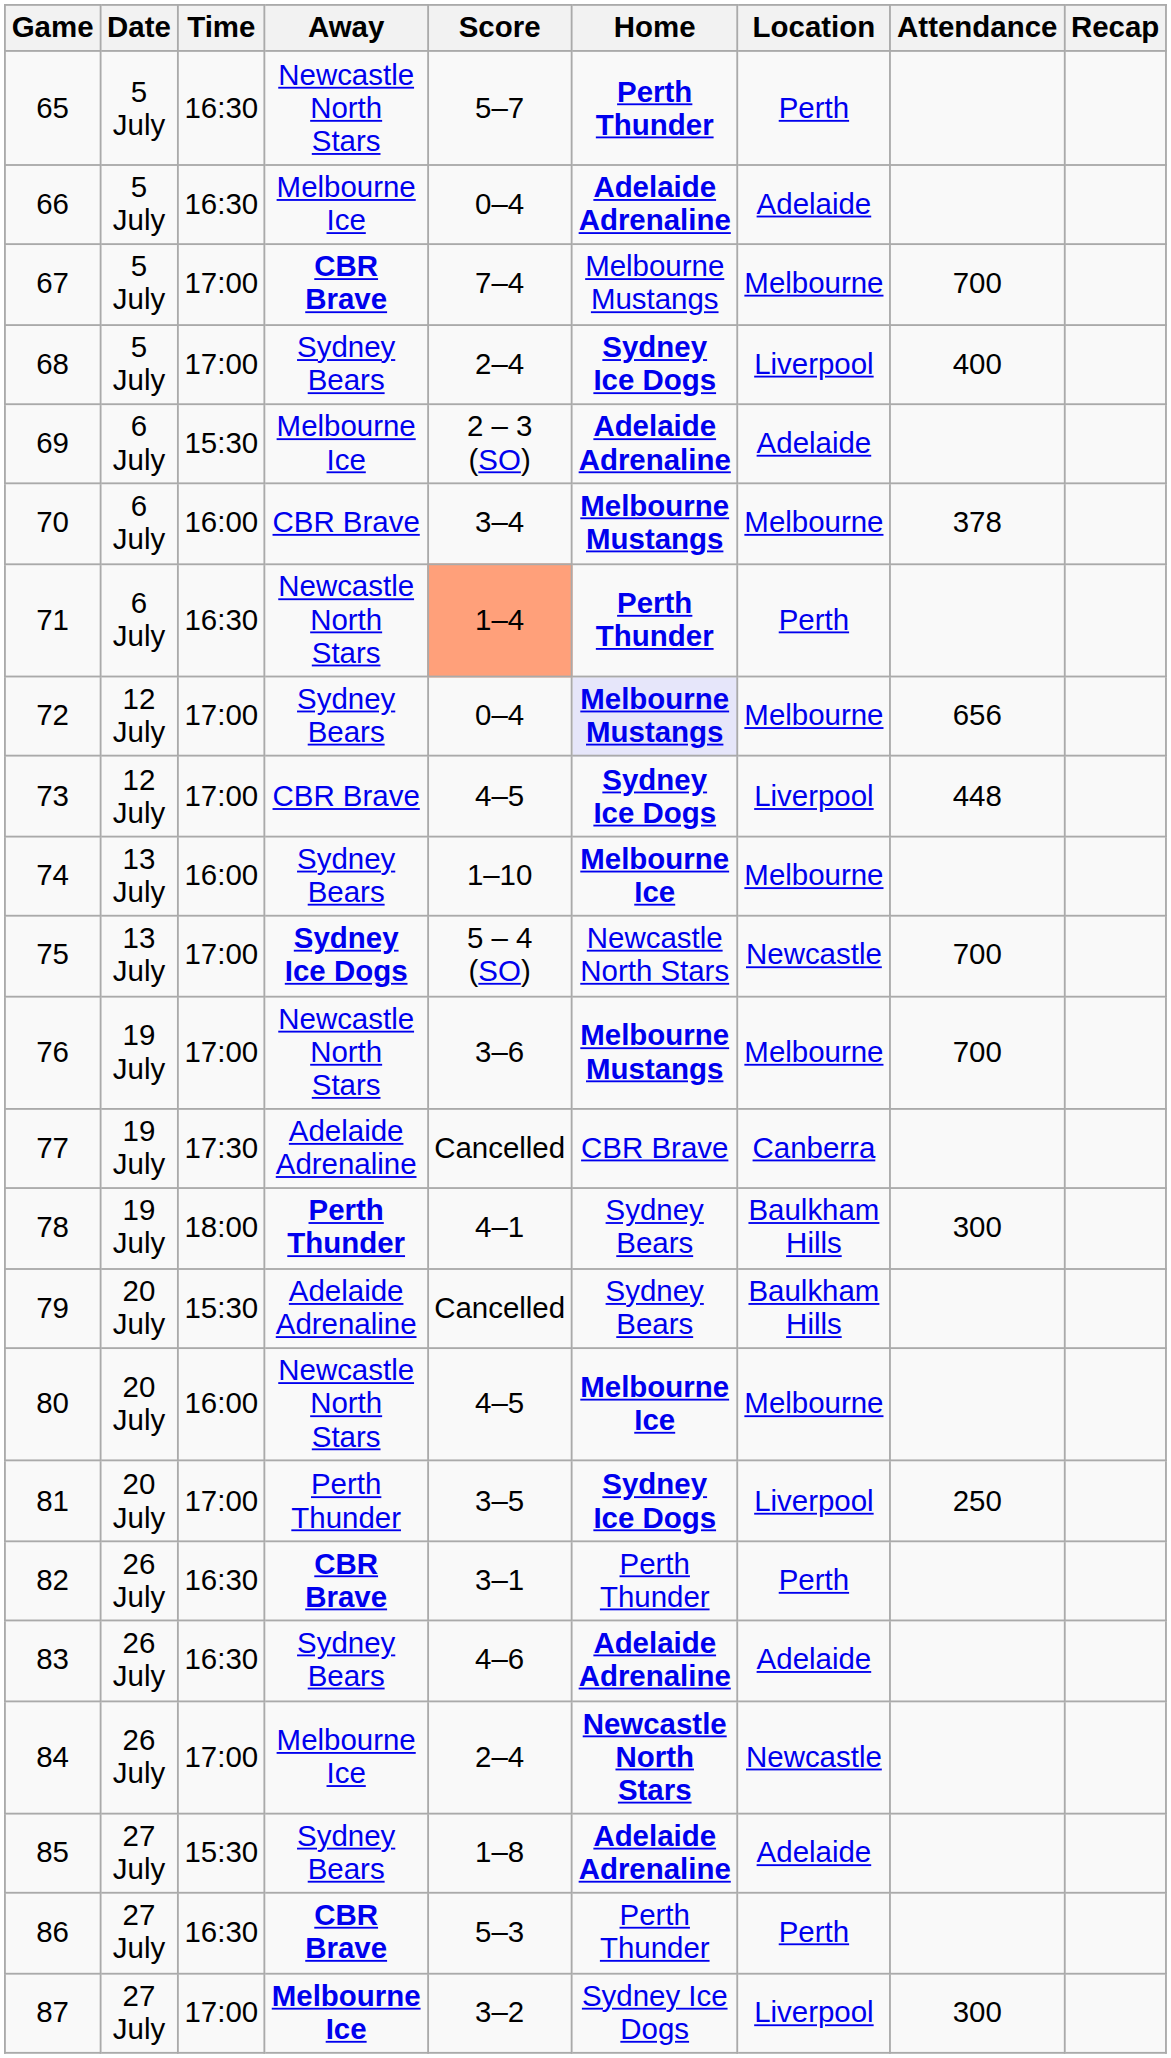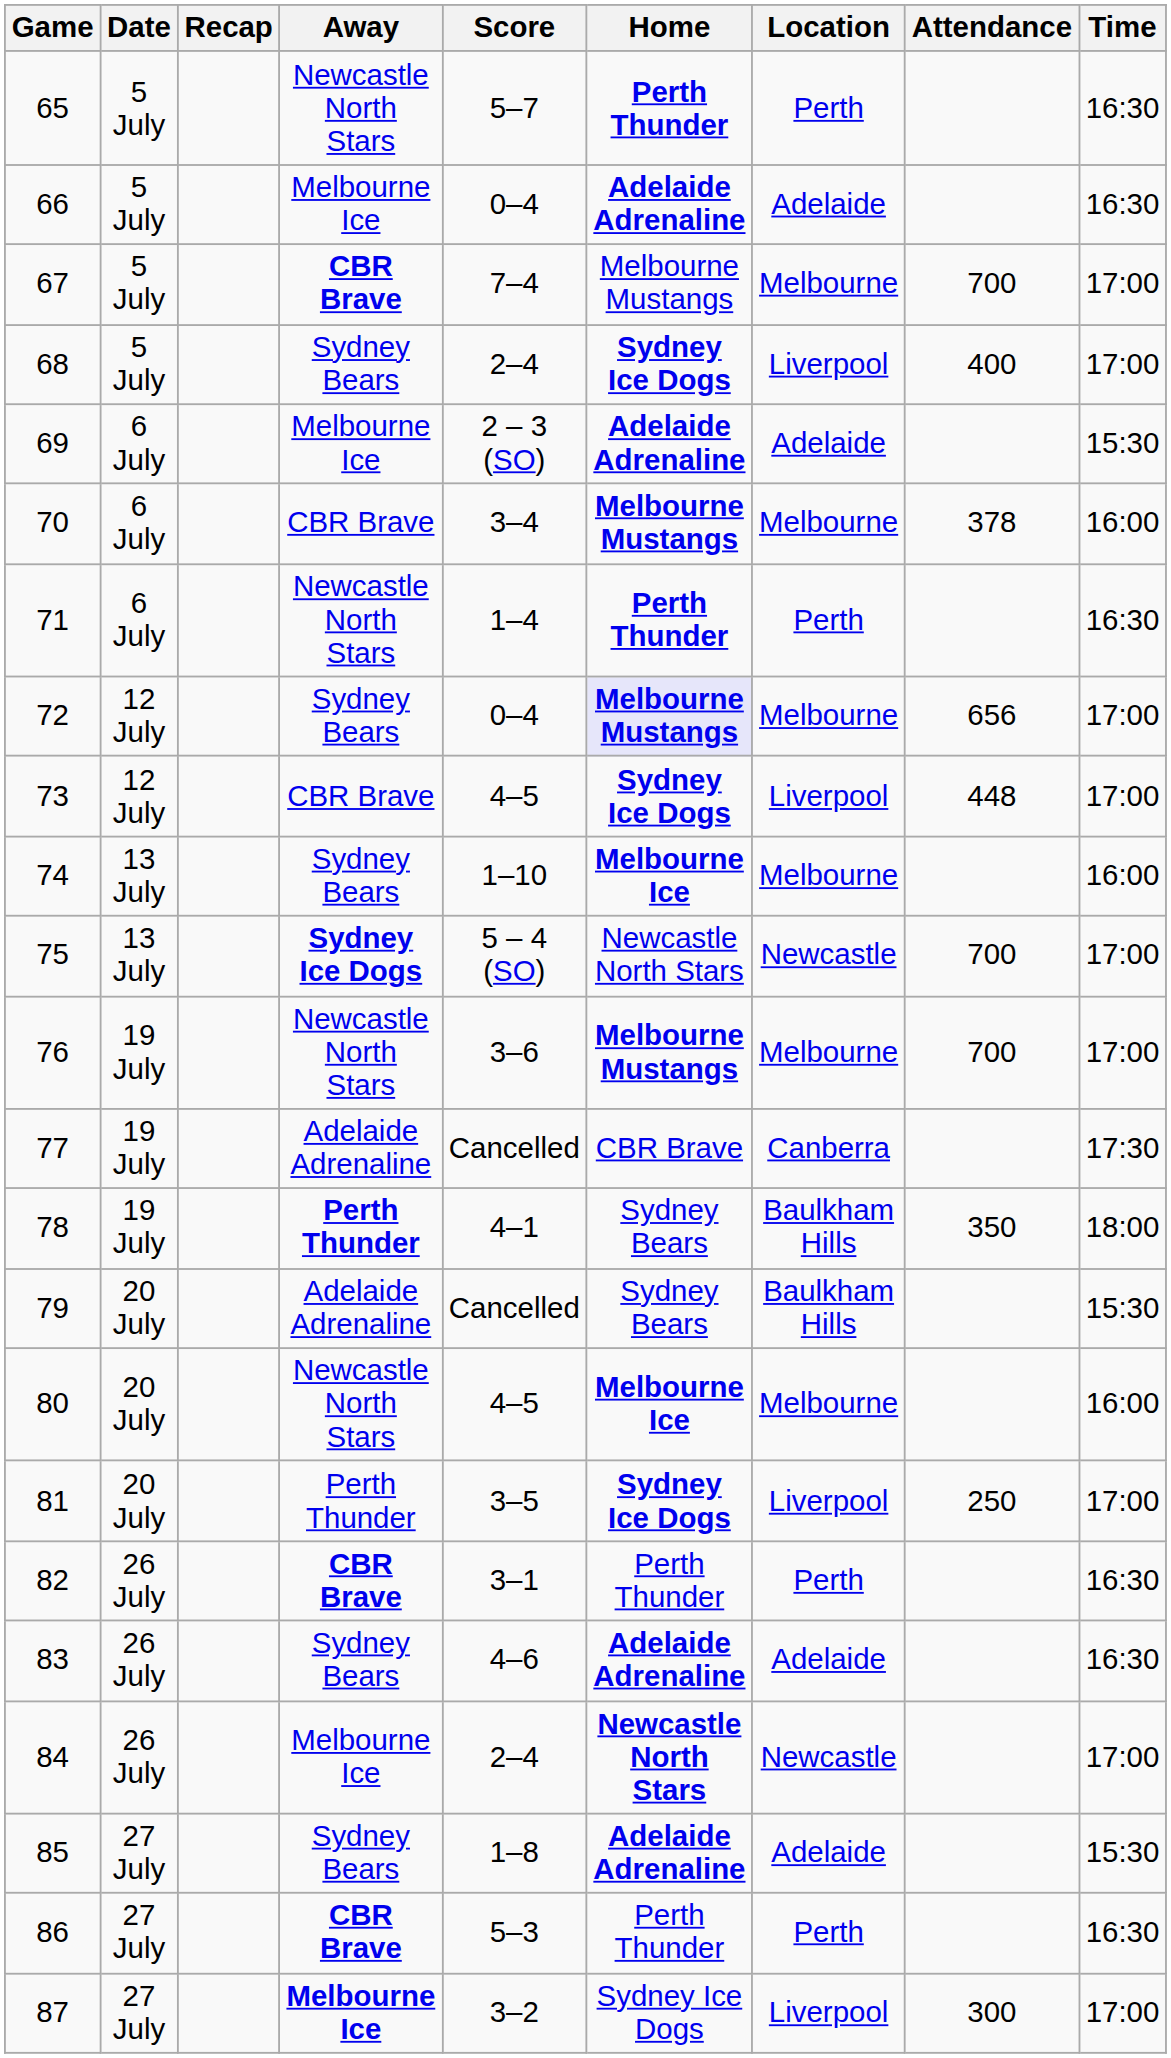columns swapped: Time <-> Recap
71 | Score: lightsalmon background -> no background
78 | Attendance: 300 -> 350
